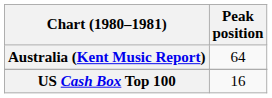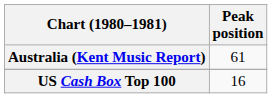Australia (Kent Music Report) | Peak position: 64 -> 61
